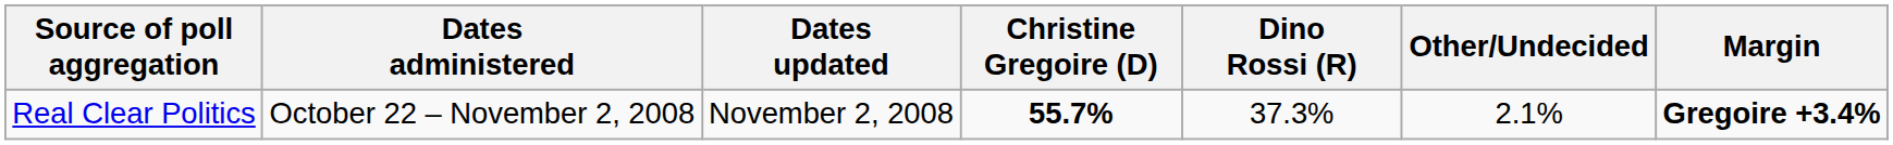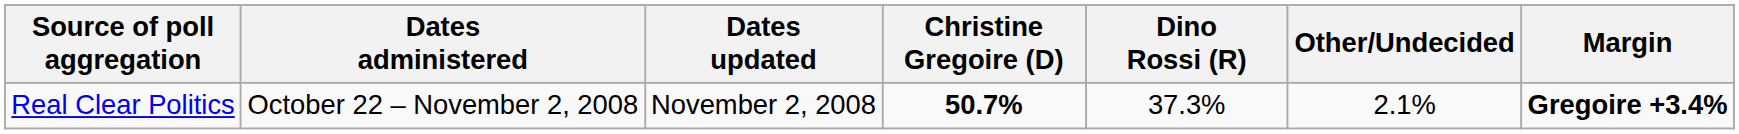Real Clear Politics | Christine Gregoire (D): 55.7% -> 50.7%
